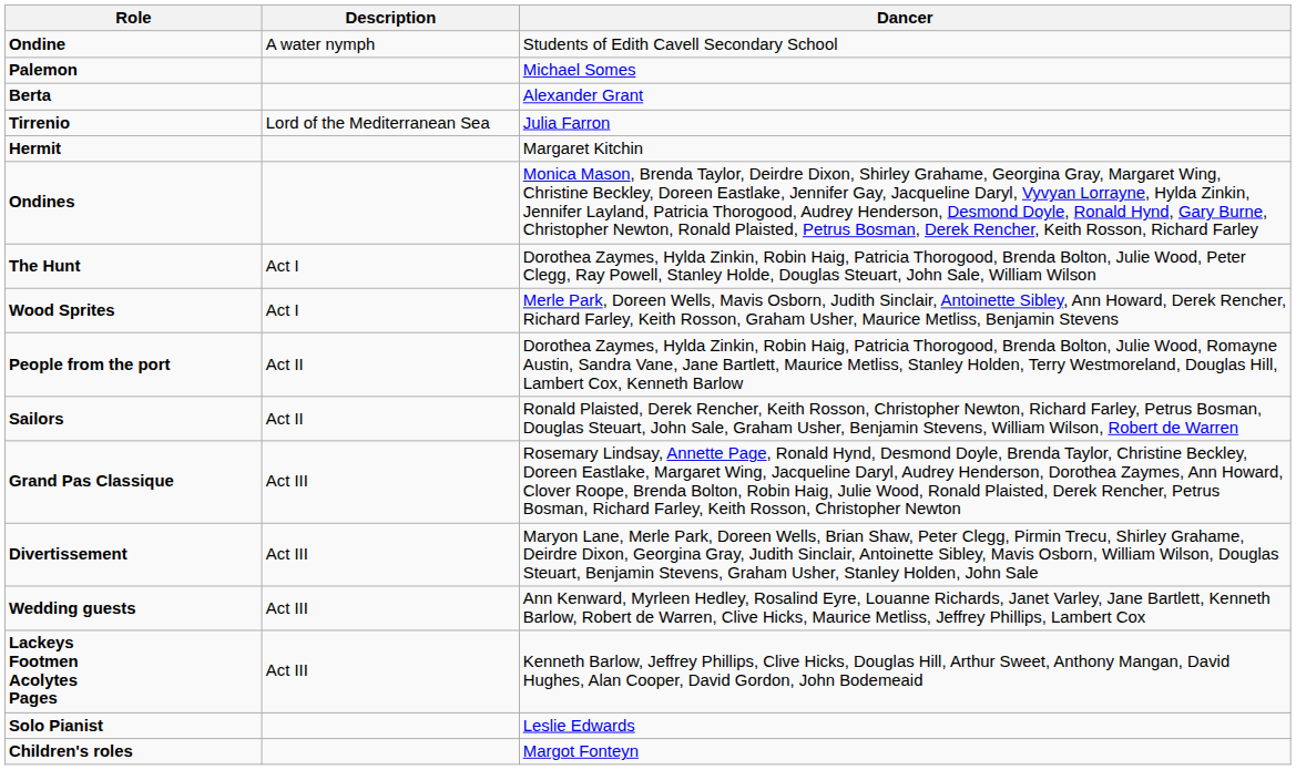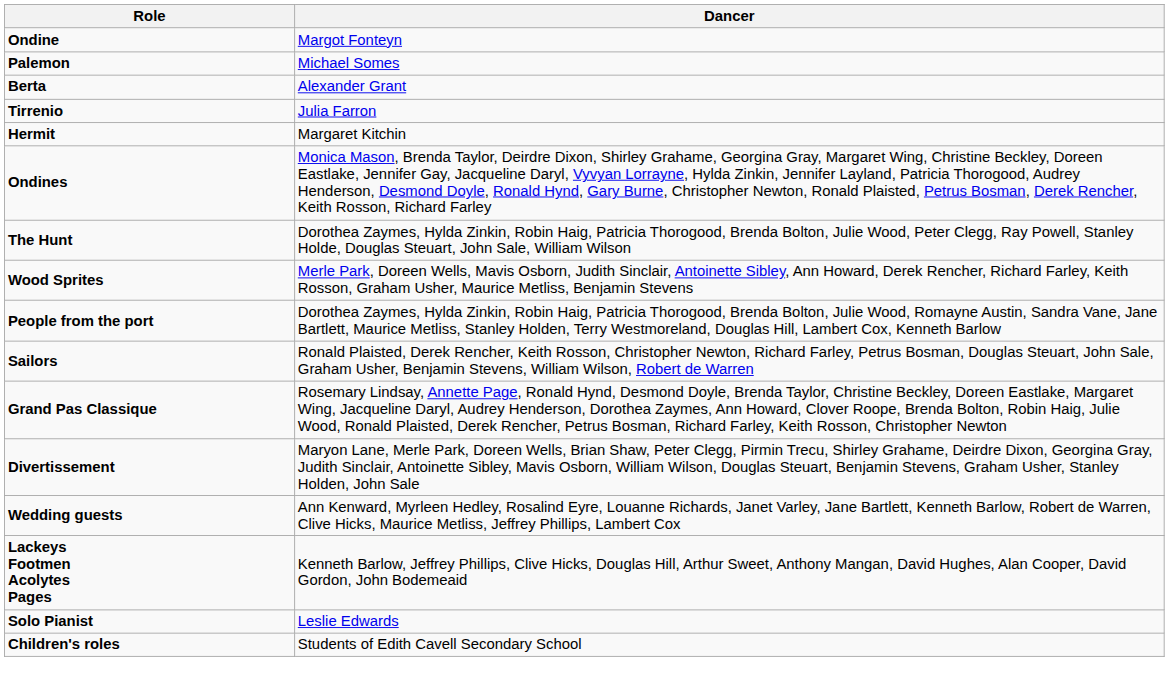- column: Description | A water nymph | Lord of the Mediterranean Sea | Act I | Act I | Act II | Act II | Act III | Act III | Act III | Act III
Ondine | Dancer: Students of Edith Cavell Secondary School -> Margot Fonteyn
Children's roles | Dancer: Margot Fonteyn -> Students of Edith Cavell Secondary School
